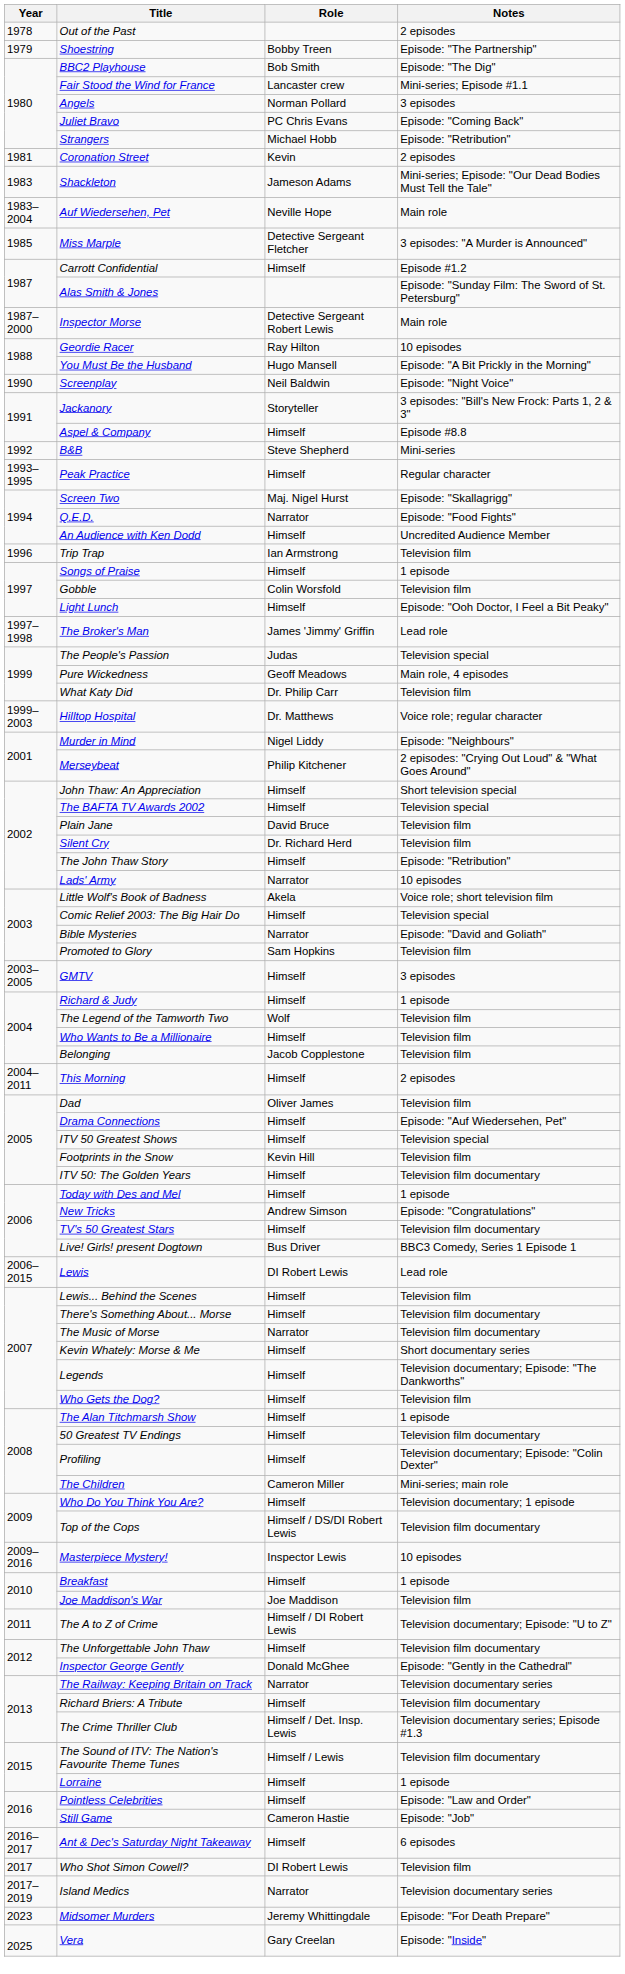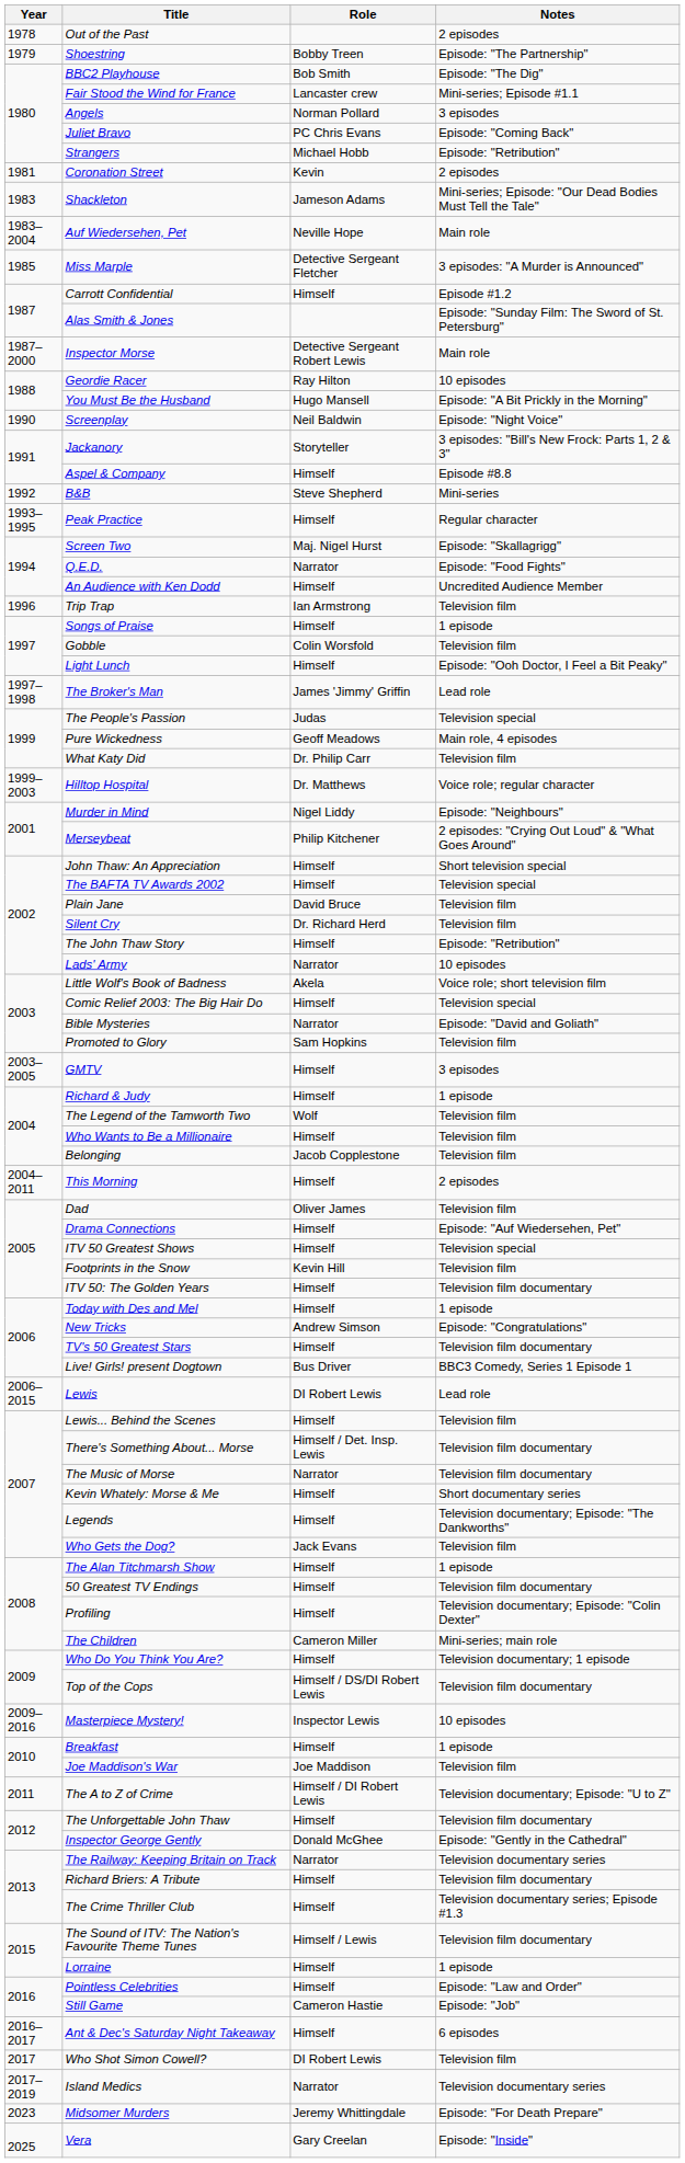There's Something About... Morse | Role: Himself -> Himself / Det. Insp. Lewis
Who Gets the Dog? | Role: Himself -> Jack Evans
The Crime Thriller Club | Role: Himself / Det. Insp. Lewis -> Himself
